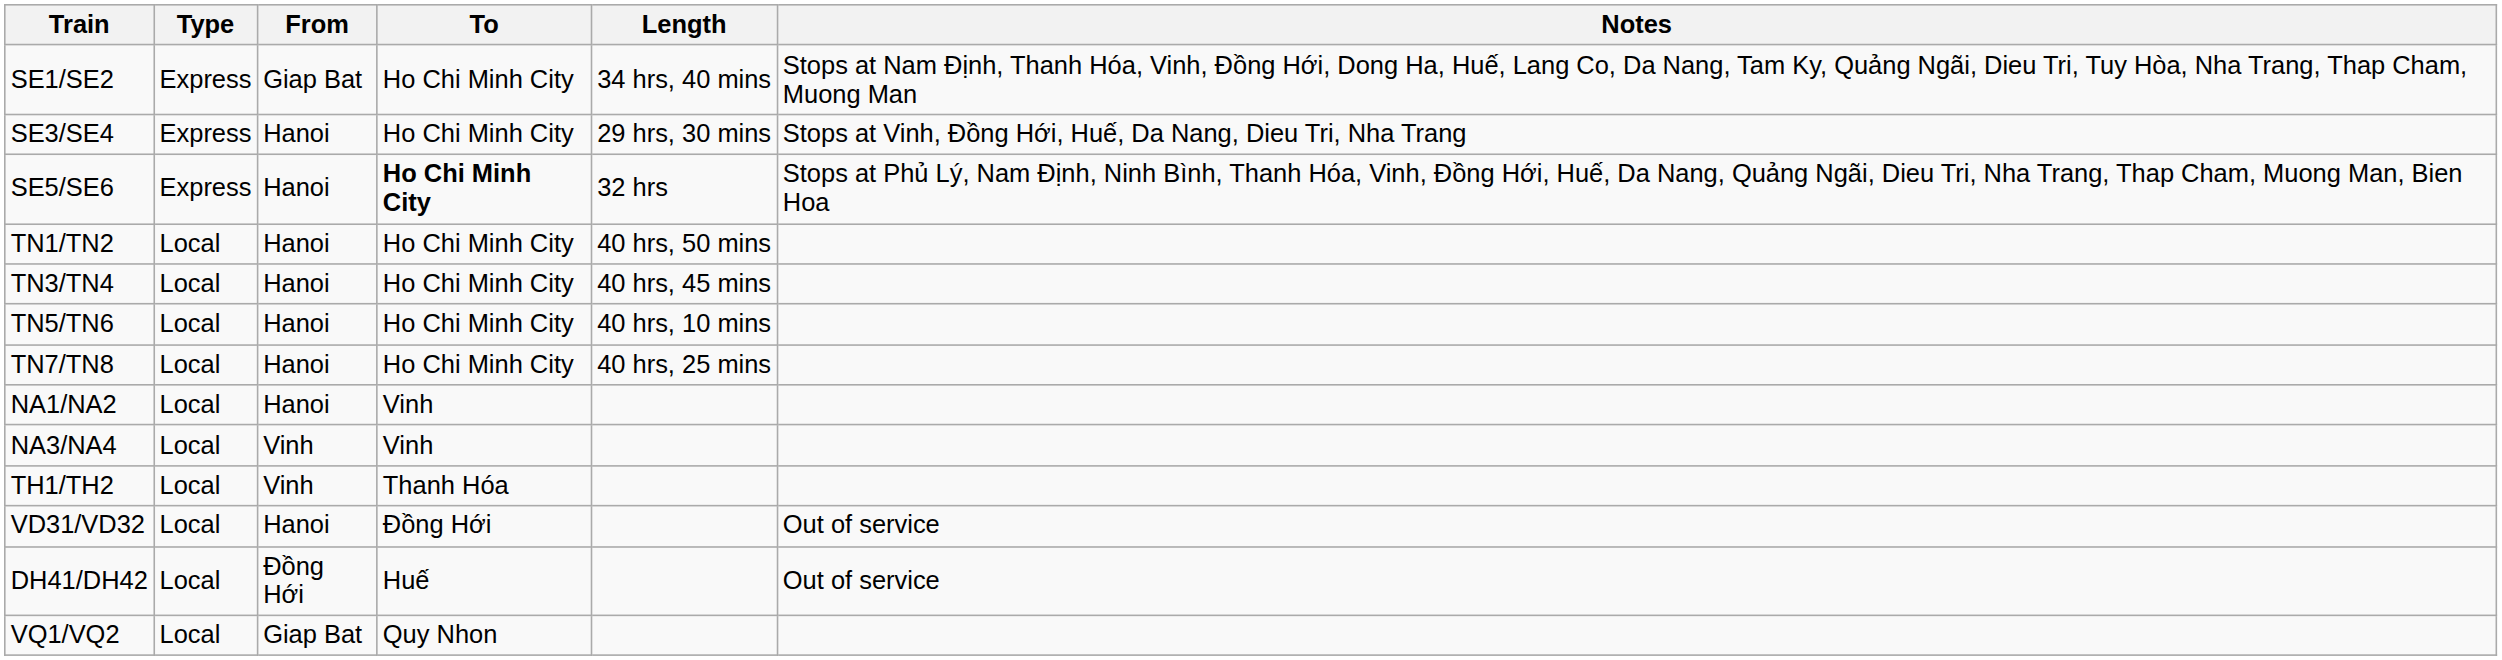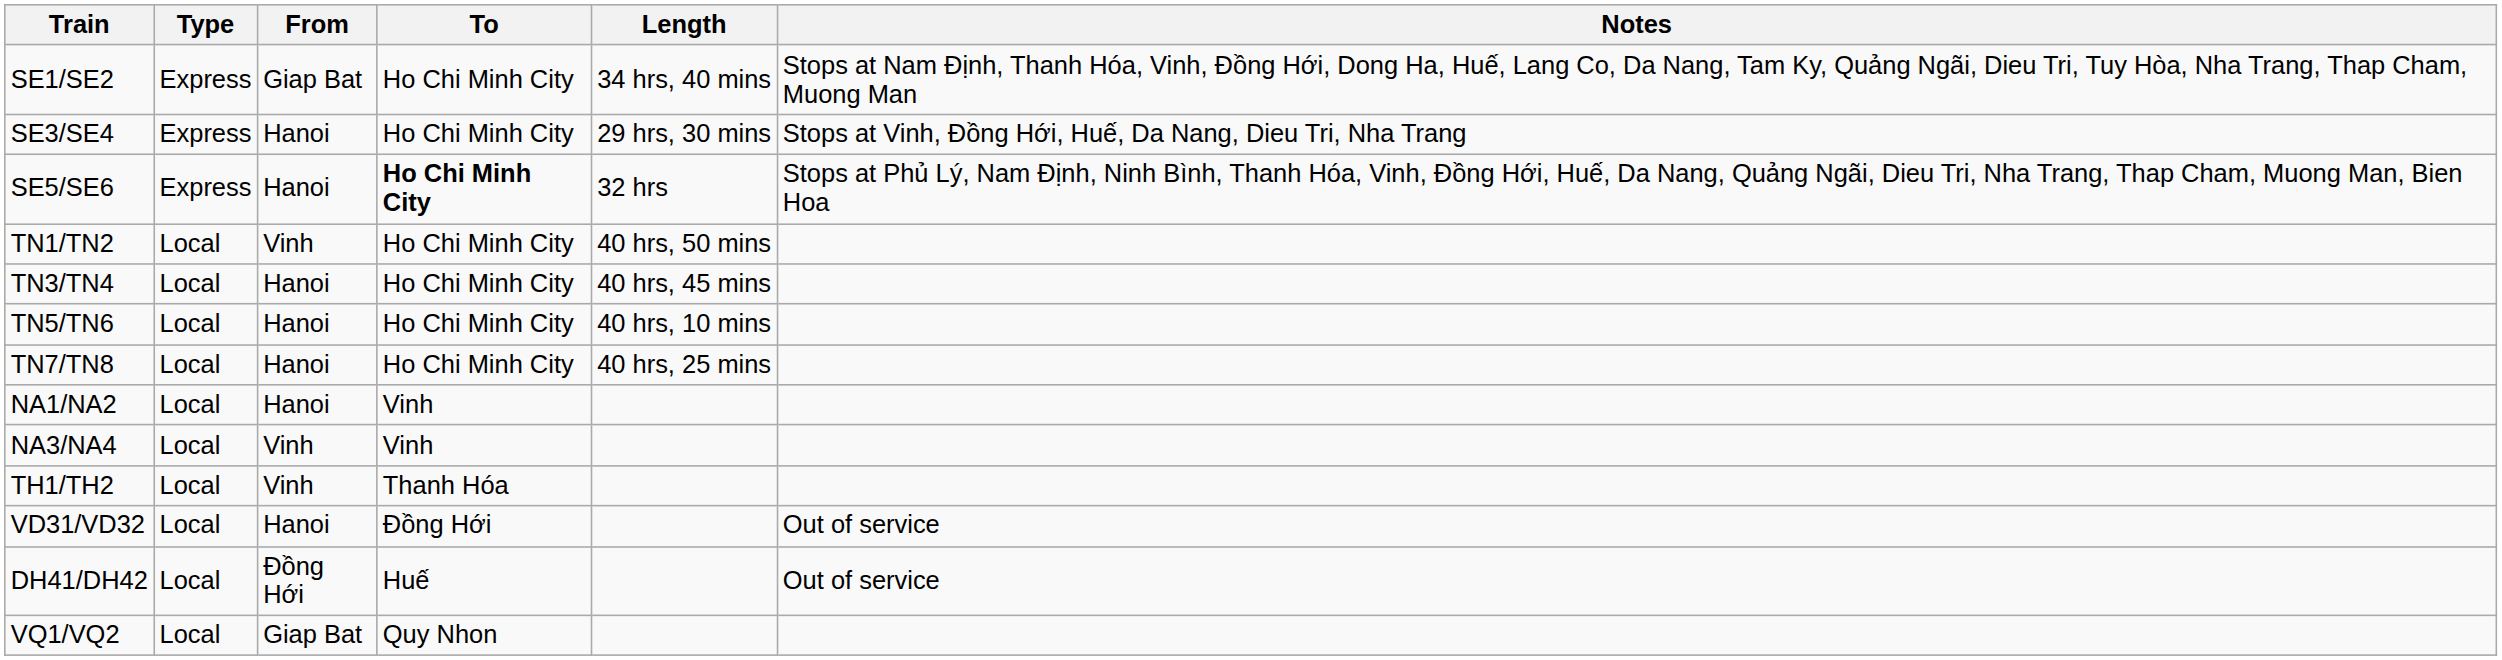TN1/TN2 | From: Hanoi -> Vinh
